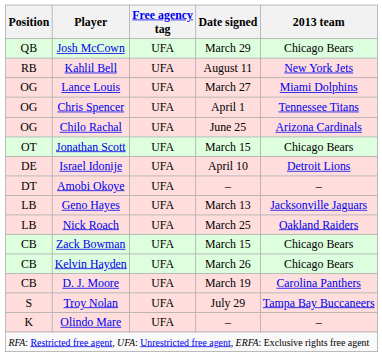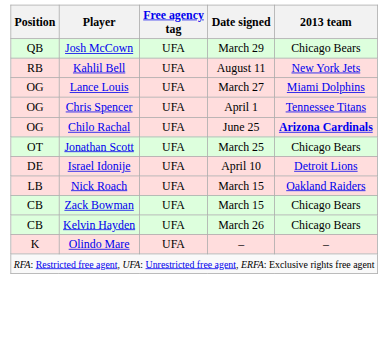Chilo Rachal | 2013 team: normal -> bold
Jonathan Scott | Date signed: March 15 -> March 25
- row: DT | Amobi Okoye | UFA | – | –
- row: LB | Geno Hayes | UFA | March 13 | Jacksonville Jaguars
Nick Roach | Date signed: March 25 -> March 15
- row: CB | D. J. Moore | UFA | March 19 | Carolina Panthers
- row: S | Troy Nolan | UFA | July 29 | Tampa Bay Buccaneers
